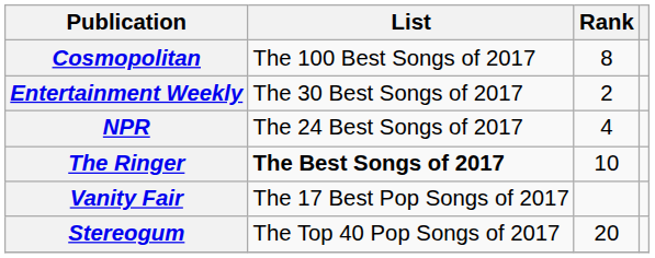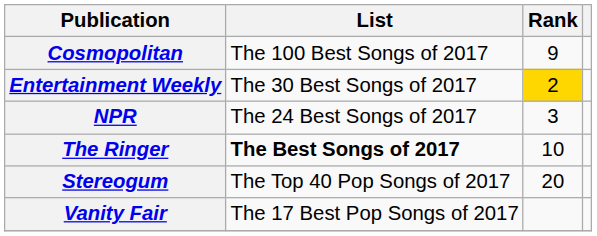Cosmopolitan | Rank: 8 -> 9
Entertainment Weekly | Rank: no background -> gold background
NPR | Rank: 4 -> 3
rows swapped: Stereogum <-> Vanity Fair
